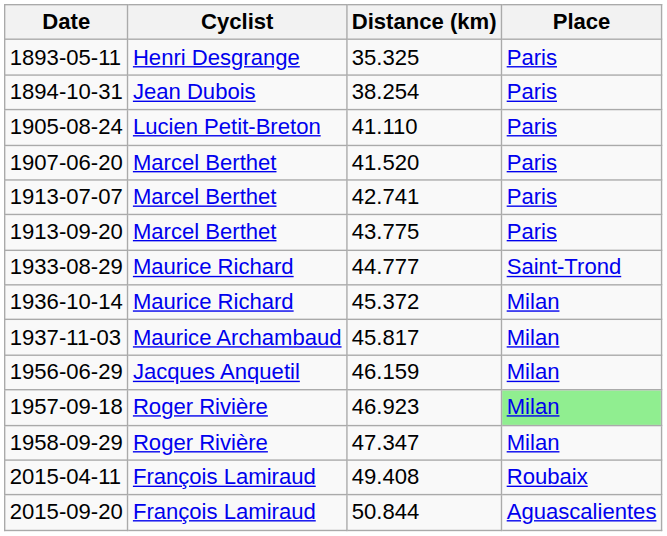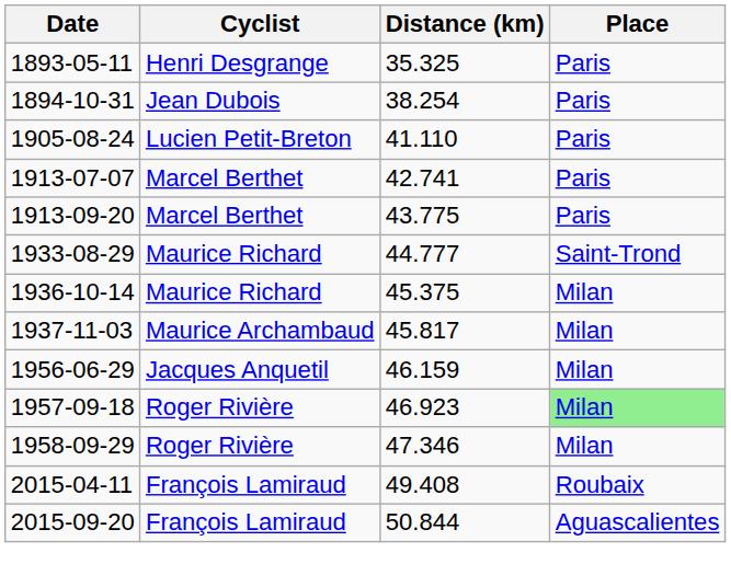- row: 1907-06-20 | Marcel Berthet | 41.520 | Paris
1936-10-14 | Distance (km): 45.372 -> 45.375
1958-09-29 | Distance (km): 47.347 -> 47.346
